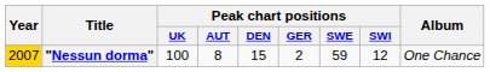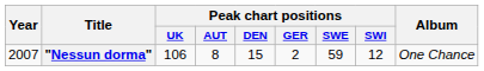"Nessun dorma" | Year: gold background -> no background
"Nessun dorma" | Peak chart positions / UK: 100 -> 106
